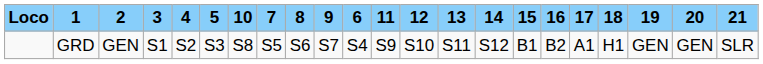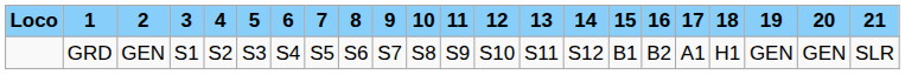columns swapped: 6 <-> 10
